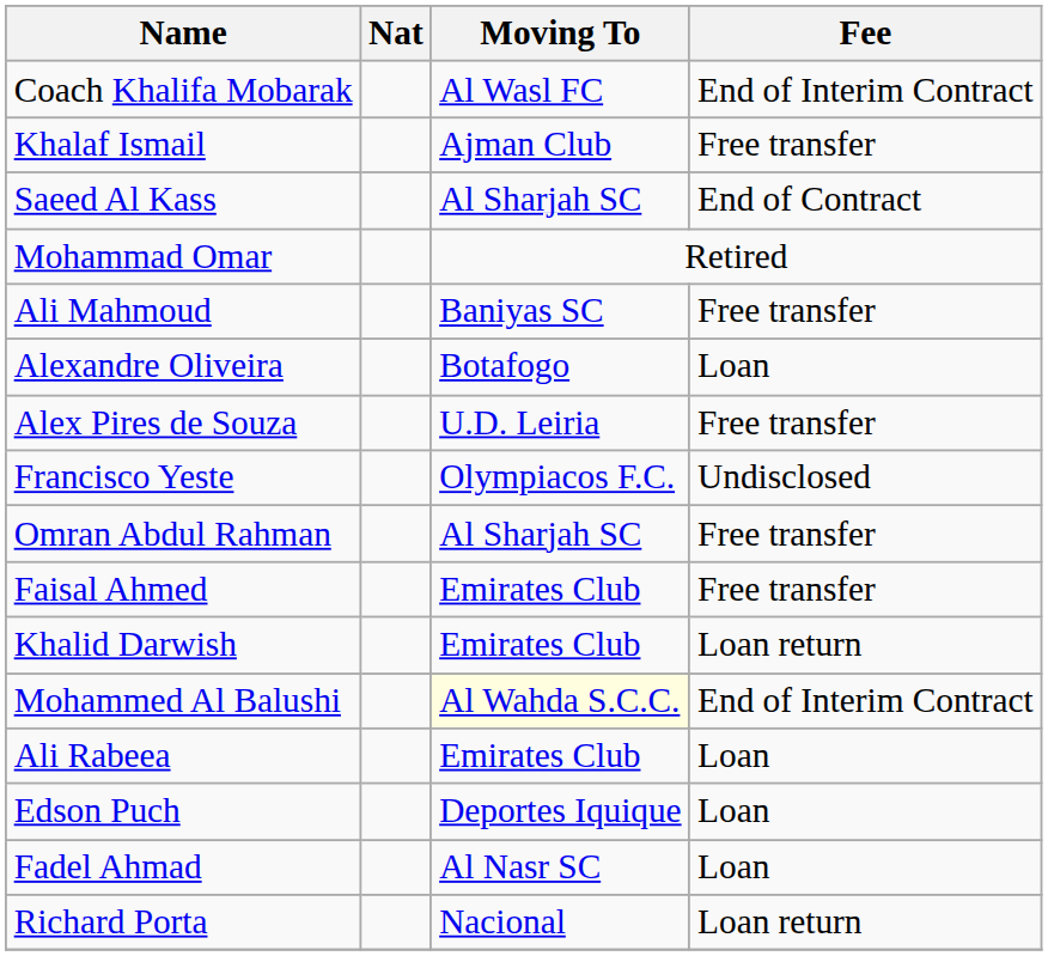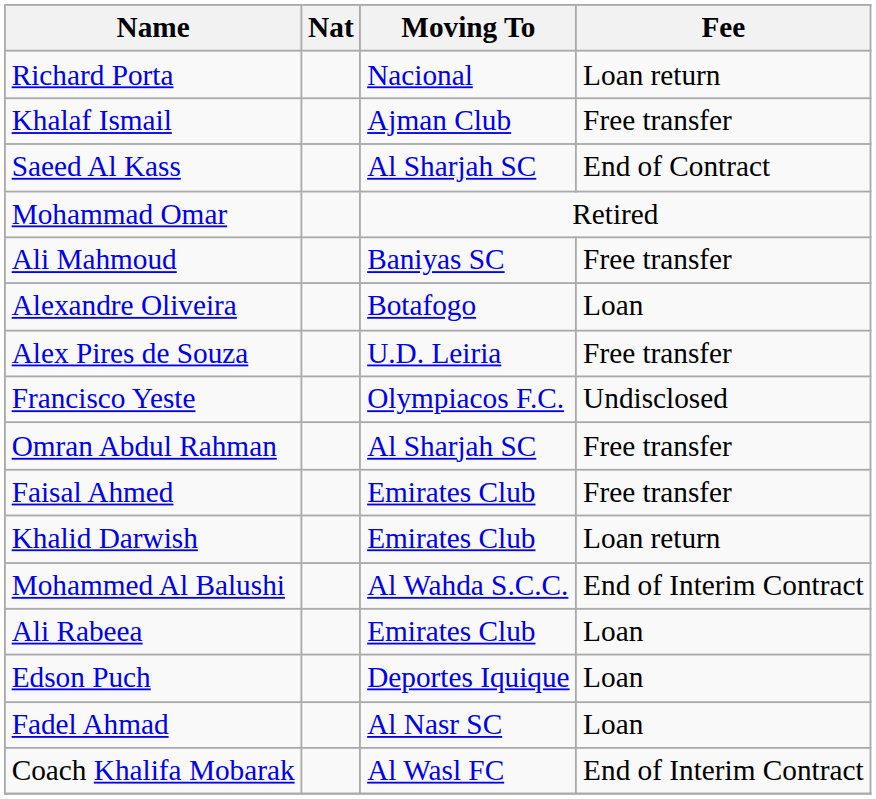rows swapped: Coach Khalifa Mobarak <-> Richard Porta
Mohammed Al Balushi | Moving To: lightyellow background -> no background
